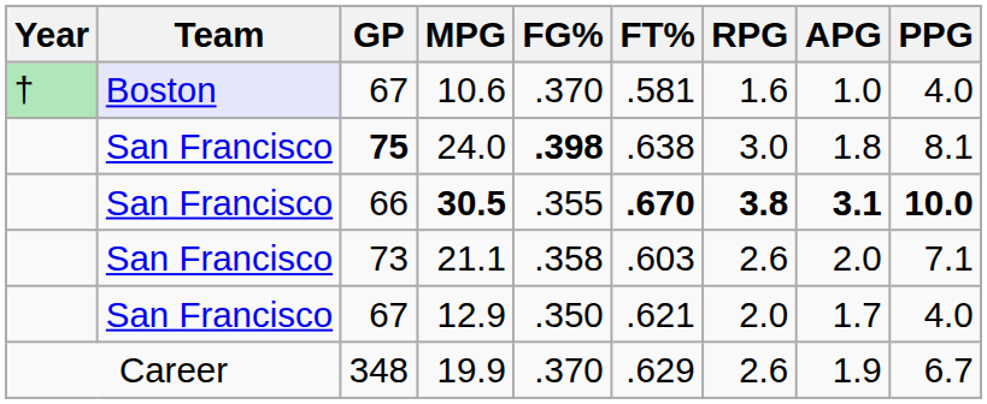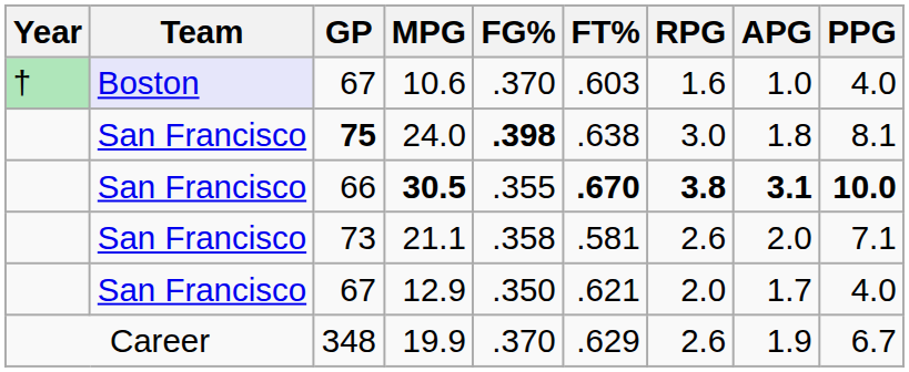10.6 | FT%: .581 -> .603
21.1 | FT%: .603 -> .581
